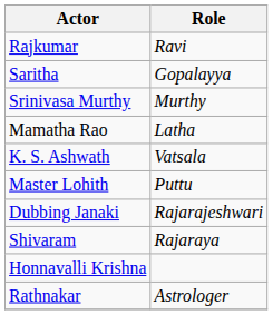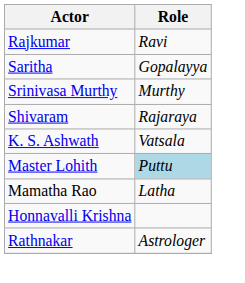rows swapped: Mamatha Rao <-> Shivaram
Master Lohith | Role: no background -> lightblue background
- row: Dubbing Janaki | Rajarajeshwari
